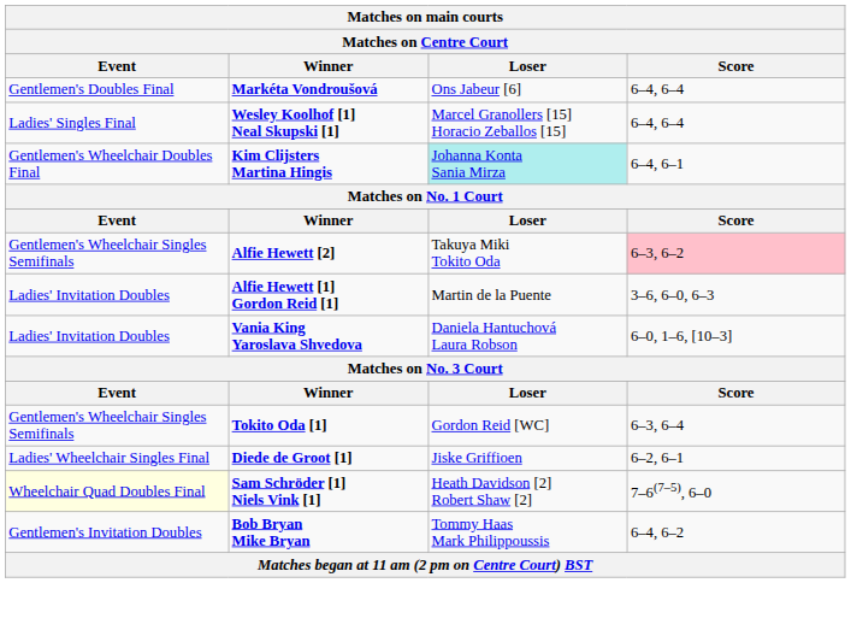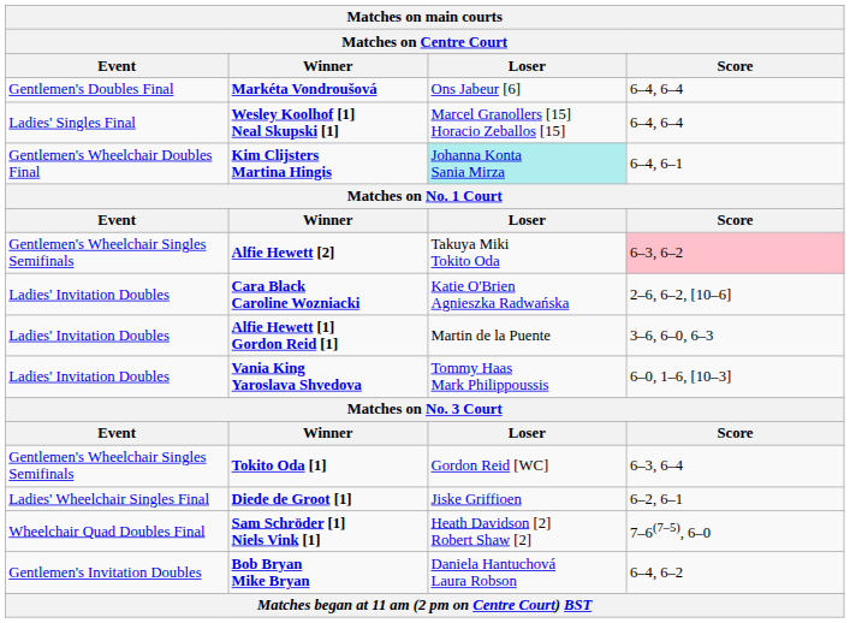+ row: Ladies' Invitation Doubles | Cara Black Caroline Wozniacki | Katie O'Brien Agnieszka Radwańska | 2–6, 6–2, [10–6]
Vania King Yaroslava Shvedova | Loser: Daniela Hantuchová Laura Robson -> Tommy Haas Mark Philippoussis
Sam Schröder [1] Niels Vink [1] | Event: lightyellow background -> no background
Bob Bryan Mike Bryan | Loser: Tommy Haas Mark Philippoussis -> Daniela Hantuchová Laura Robson
